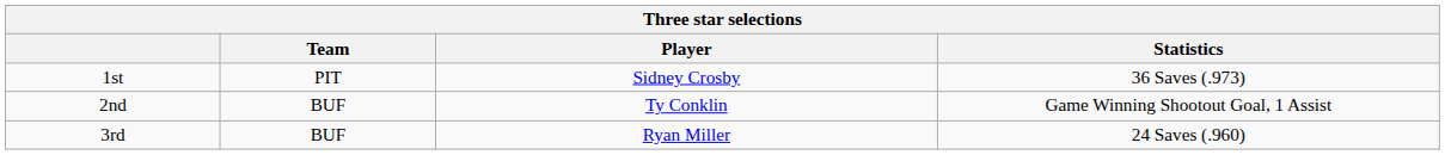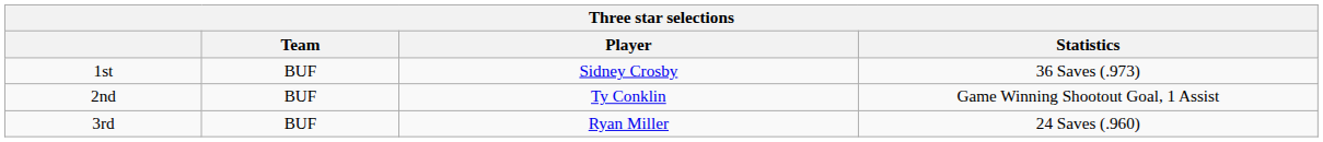1st | Team: PIT -> BUF
